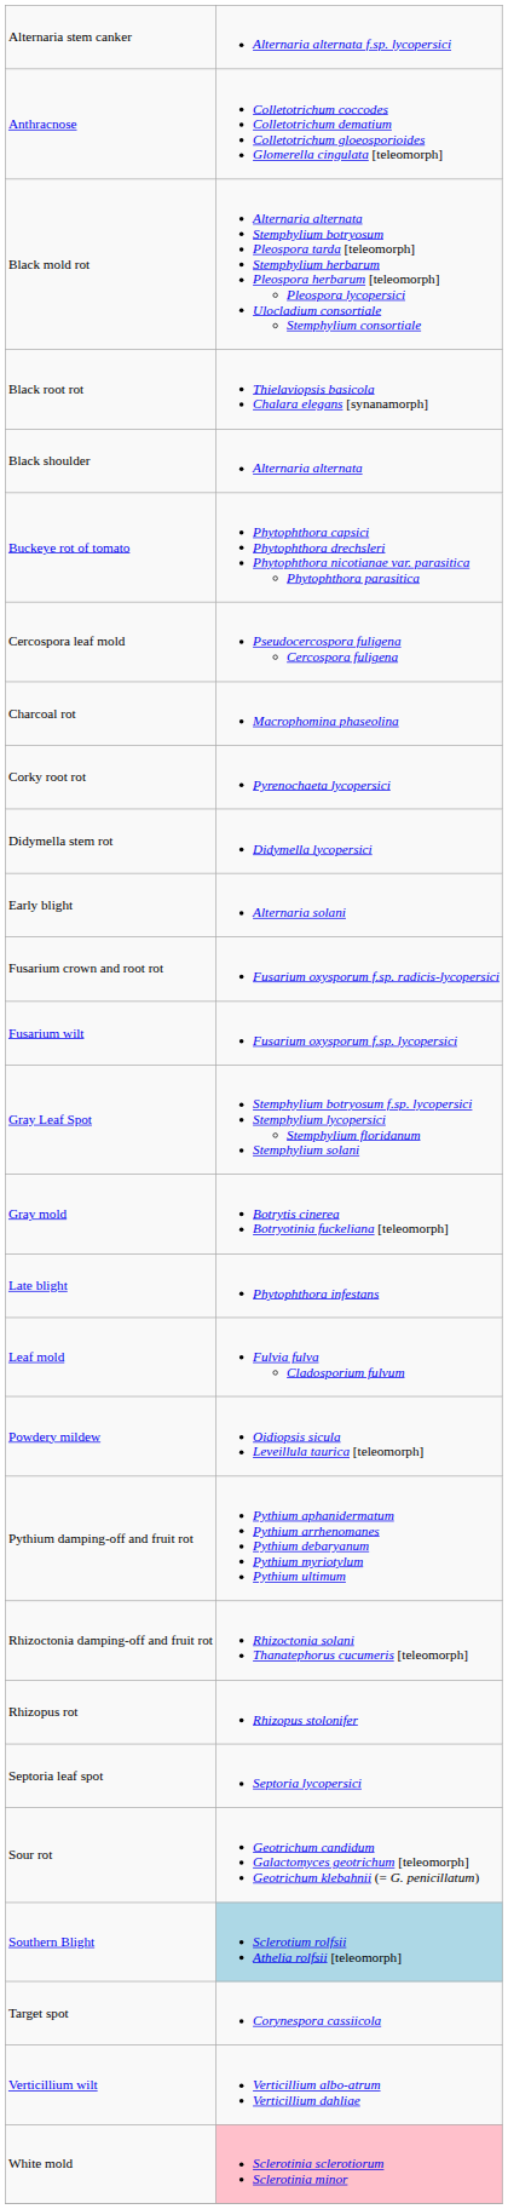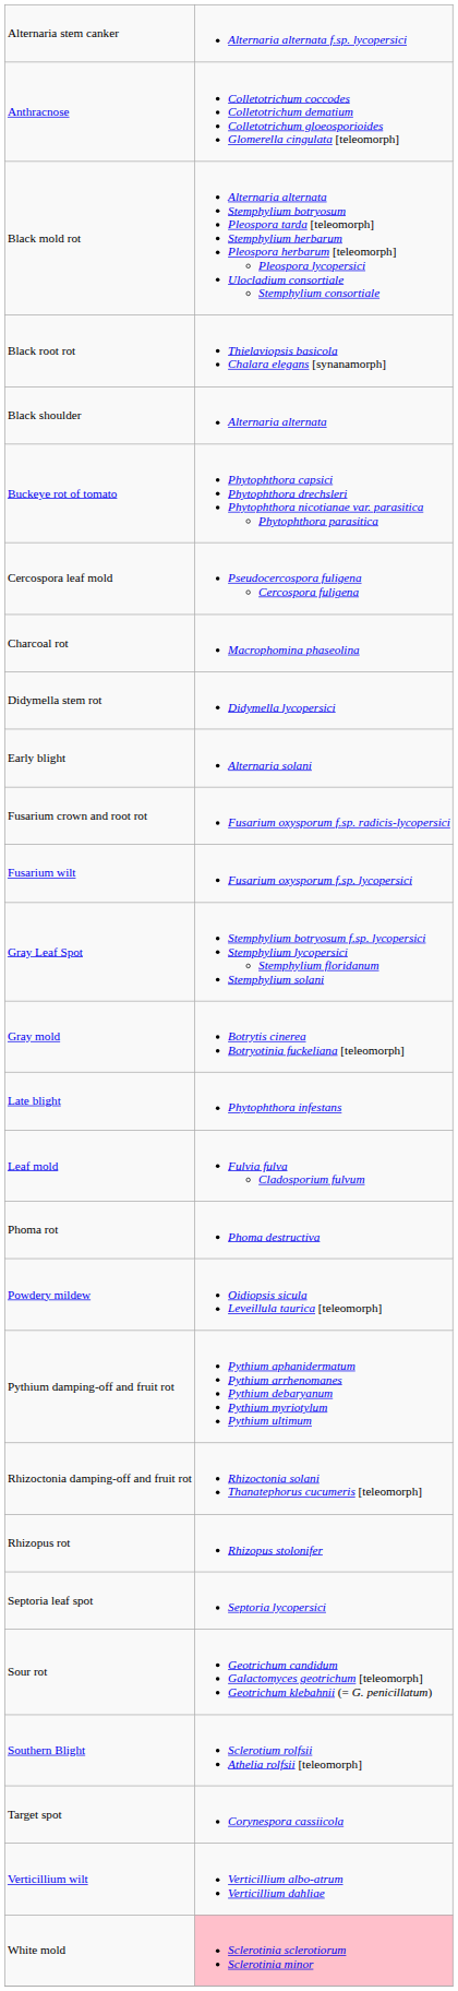- row: Corky root rot | Pyrenochaeta lycopersici
+ row: Phoma rot | Phoma destructiva
Southern Blight | column 2: lightblue background -> no background
